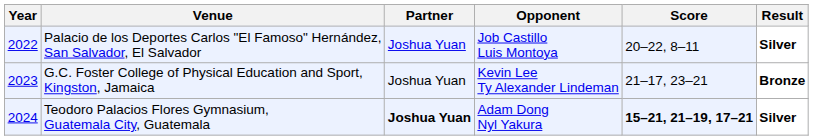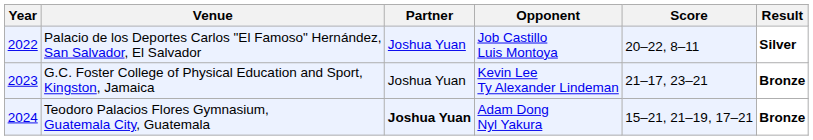Teodoro Palacios Flores Gymnasium, Guatemala City, Guatemala | Score: bold -> normal
Teodoro Palacios Flores Gymnasium, Guatemala City, Guatemala | Result: Silver -> Bronze
